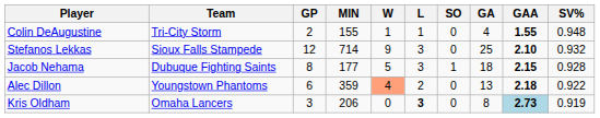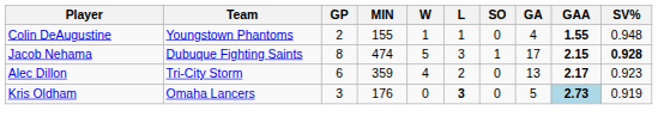Colin DeAugustine | Team: Tri-City Storm -> Youngstown Phantoms
- row: Stefanos Lekkas | Sioux Falls Stampede | 12 | 714 | 9 | 3 | 0 | 25 | 2.10 | 0.932
Jacob Nehama | MIN: 177 -> 474
Jacob Nehama | GA: 18 -> 17
Jacob Nehama | SV%: normal -> bold
Alec Dillon | Team: Youngstown Phantoms -> Tri-City Storm
Alec Dillon | W: lightsalmon background -> no background
Alec Dillon | GAA: 2.18 -> 2.17
Alec Dillon | SV%: 0.922 -> 0.923
Kris Oldham | MIN: 206 -> 176
Kris Oldham | GA: 8 -> 5
